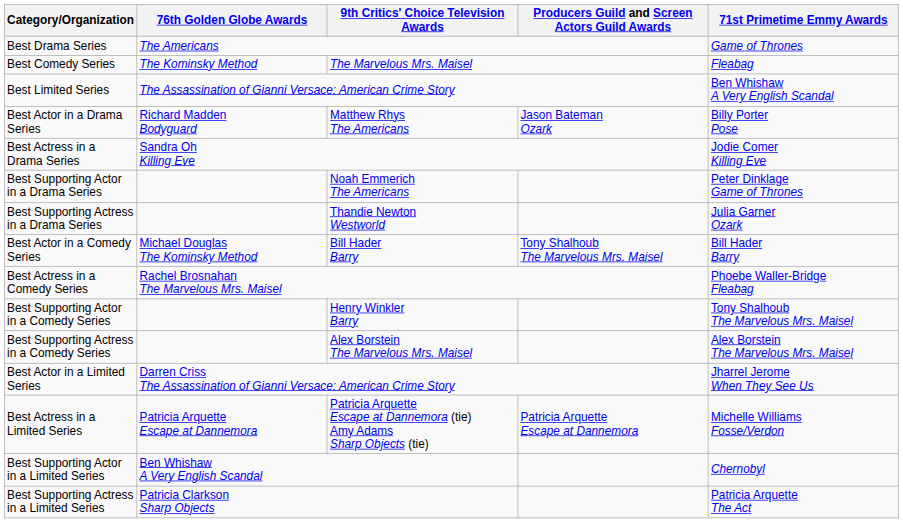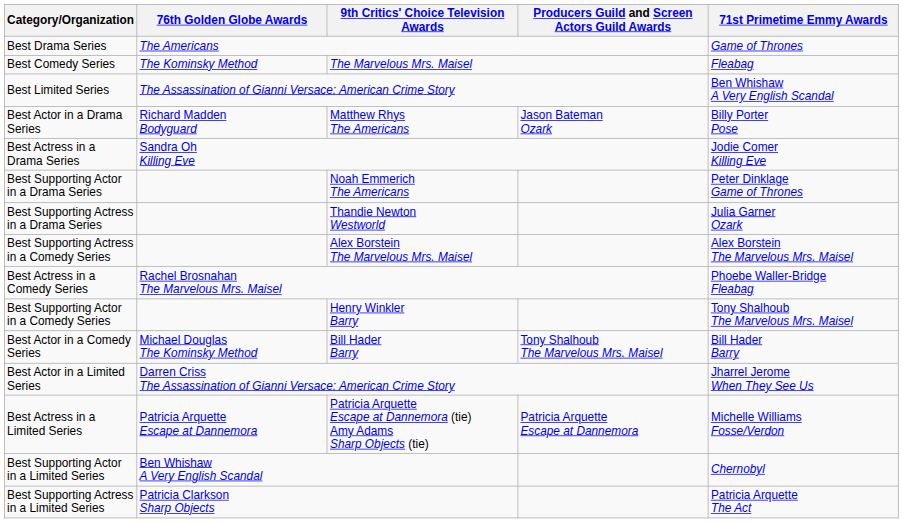rows swapped: Best Actor in a Comedy Series <-> Best Supporting Actress in a Comedy Series
